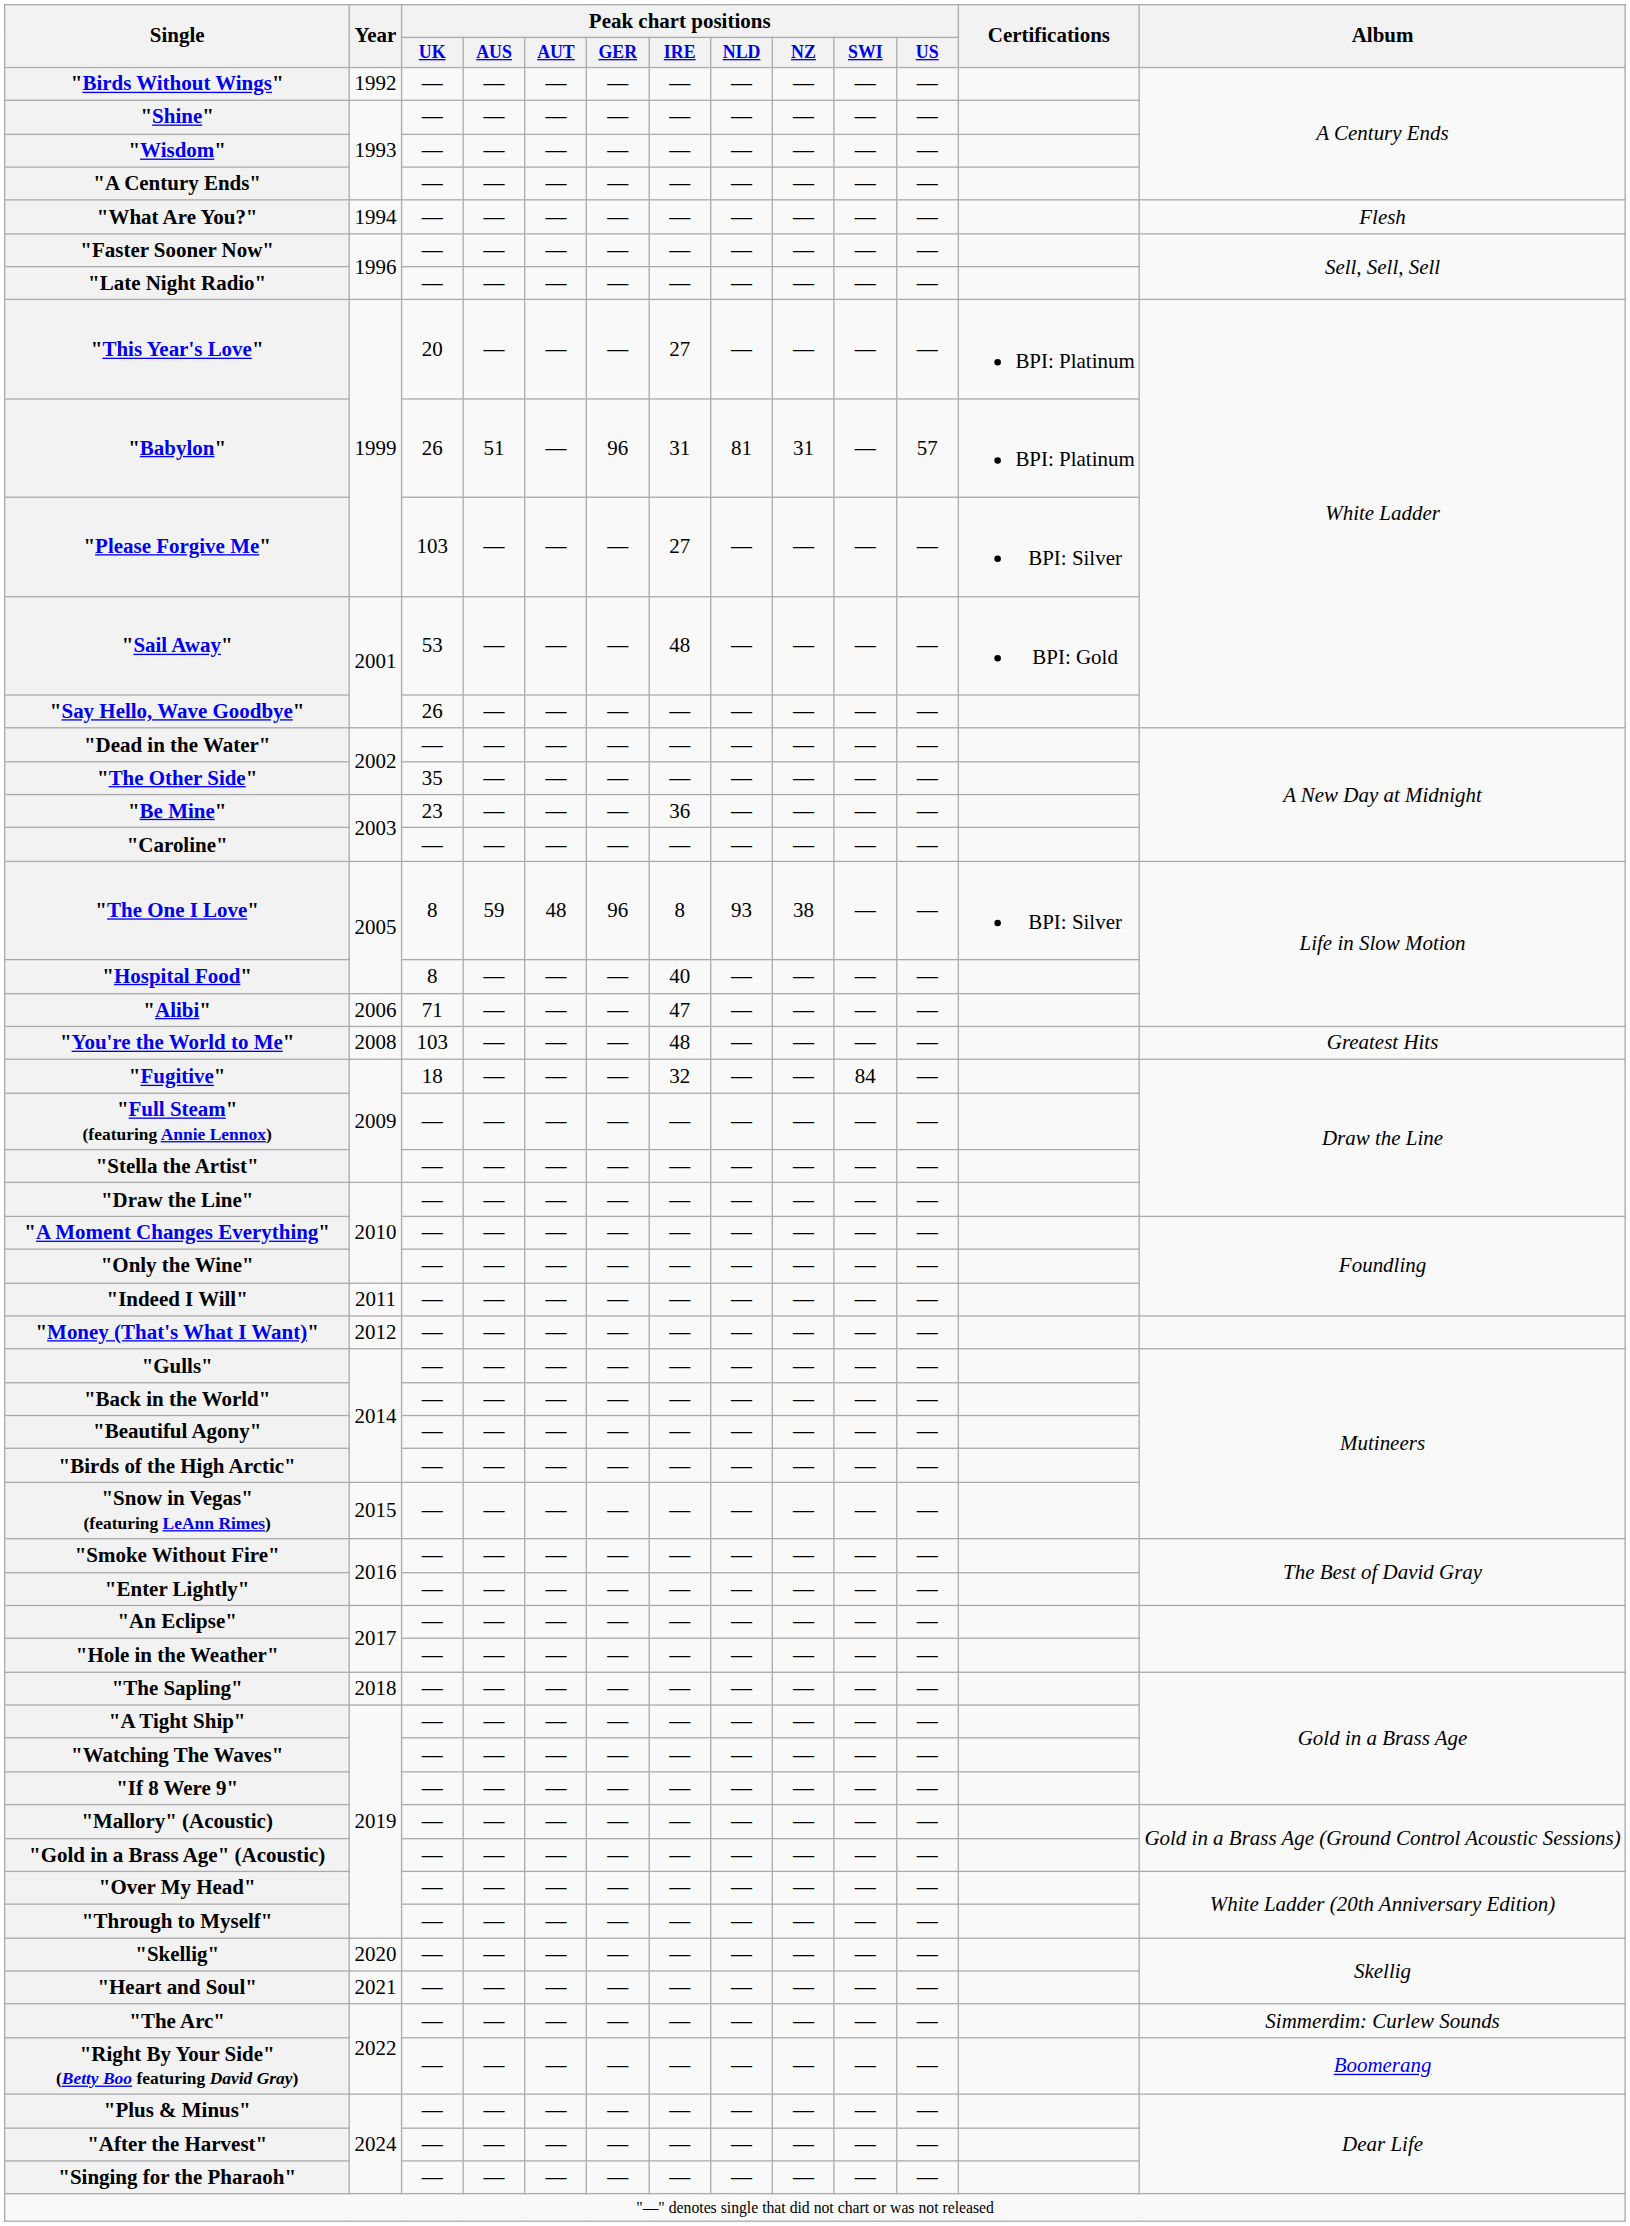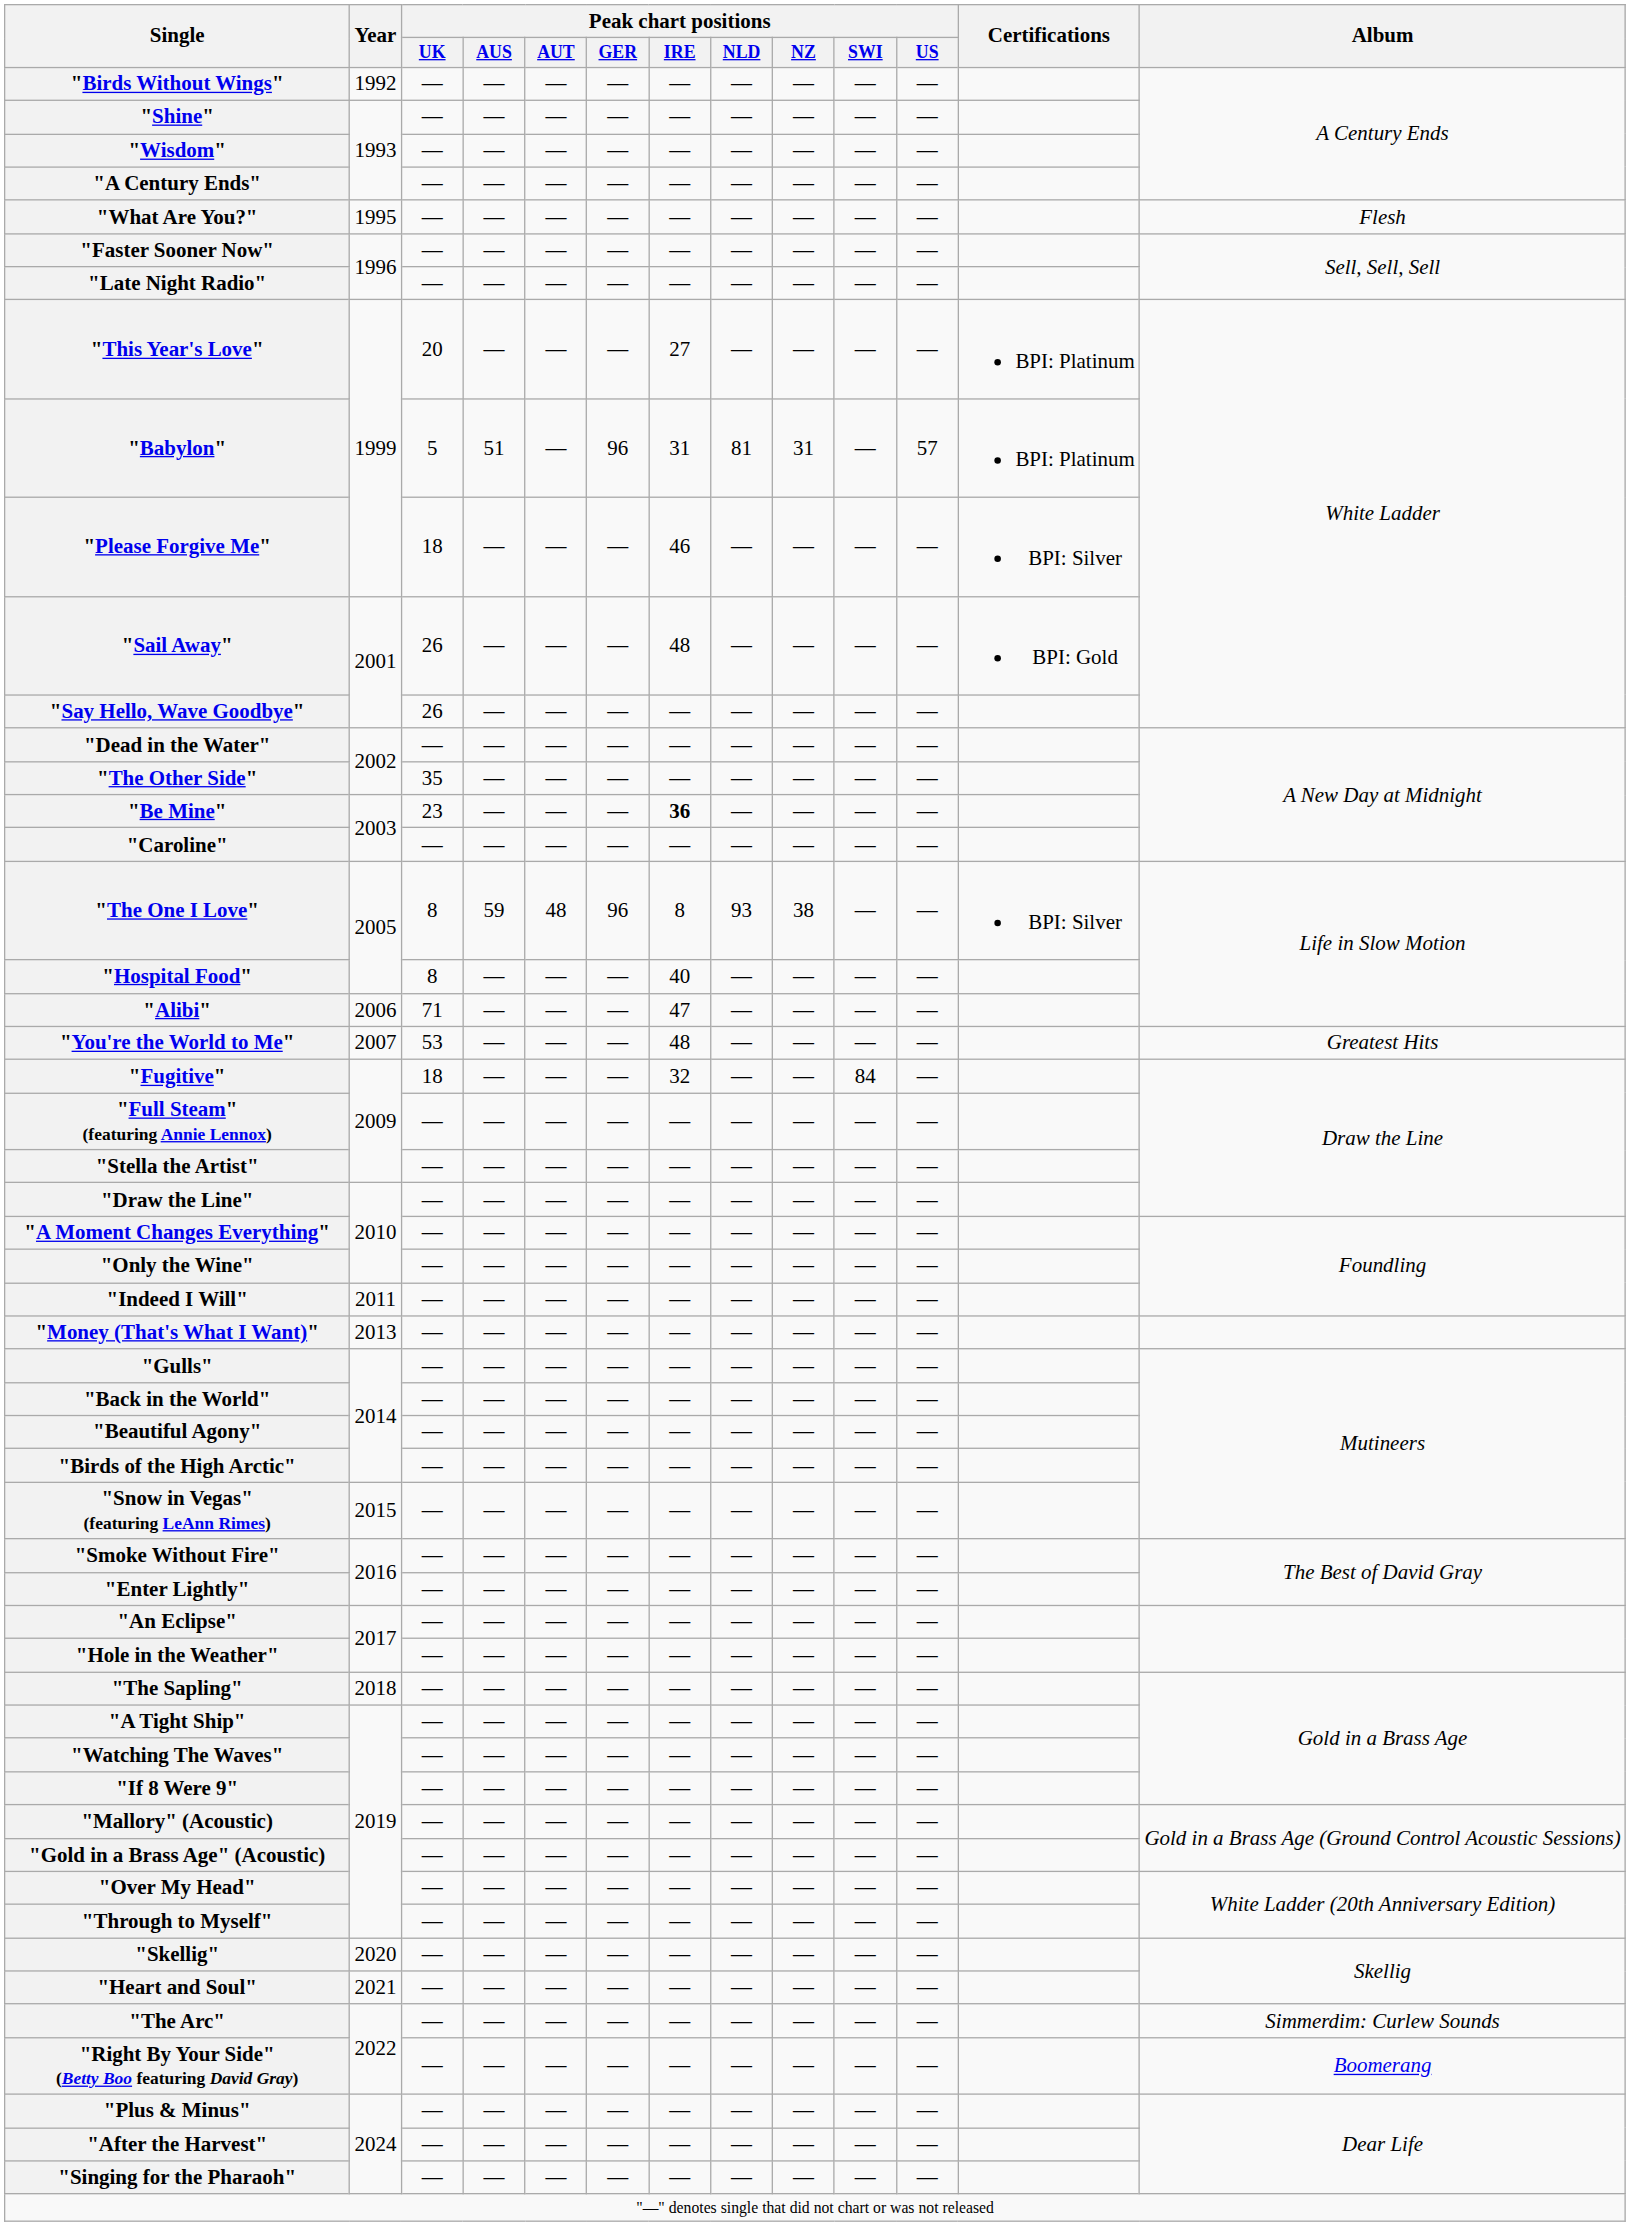"What Are You?" | Year: 1994 -> 1995
"Babylon" | Peak chart positions / UK: 26 -> 5
"Please Forgive Me" | Peak chart positions / UK: 103 -> 18
"Please Forgive Me" | Peak chart positions / IRE: 27 -> 46
"Sail Away" | Peak chart positions / UK: 53 -> 26
"Be Mine" | Peak chart positions / IRE: normal -> bold
"You're the World to Me" | Year: 2008 -> 2007
"You're the World to Me" | Peak chart positions / UK: 103 -> 53
"Money (That's What I Want)" | Year: 2012 -> 2013
